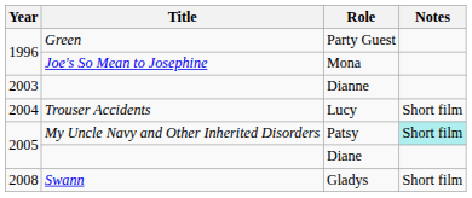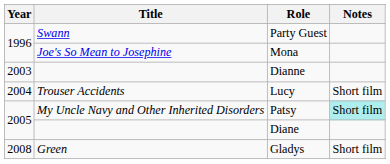Party Guest | Title: Green -> Swann
Gladys | Title: Swann -> Green
